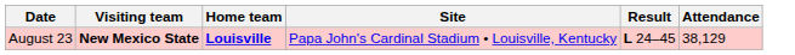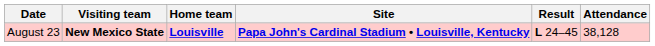August 23 | Site: normal -> bold
August 23 | Attendance: 38,129 -> 38,128
